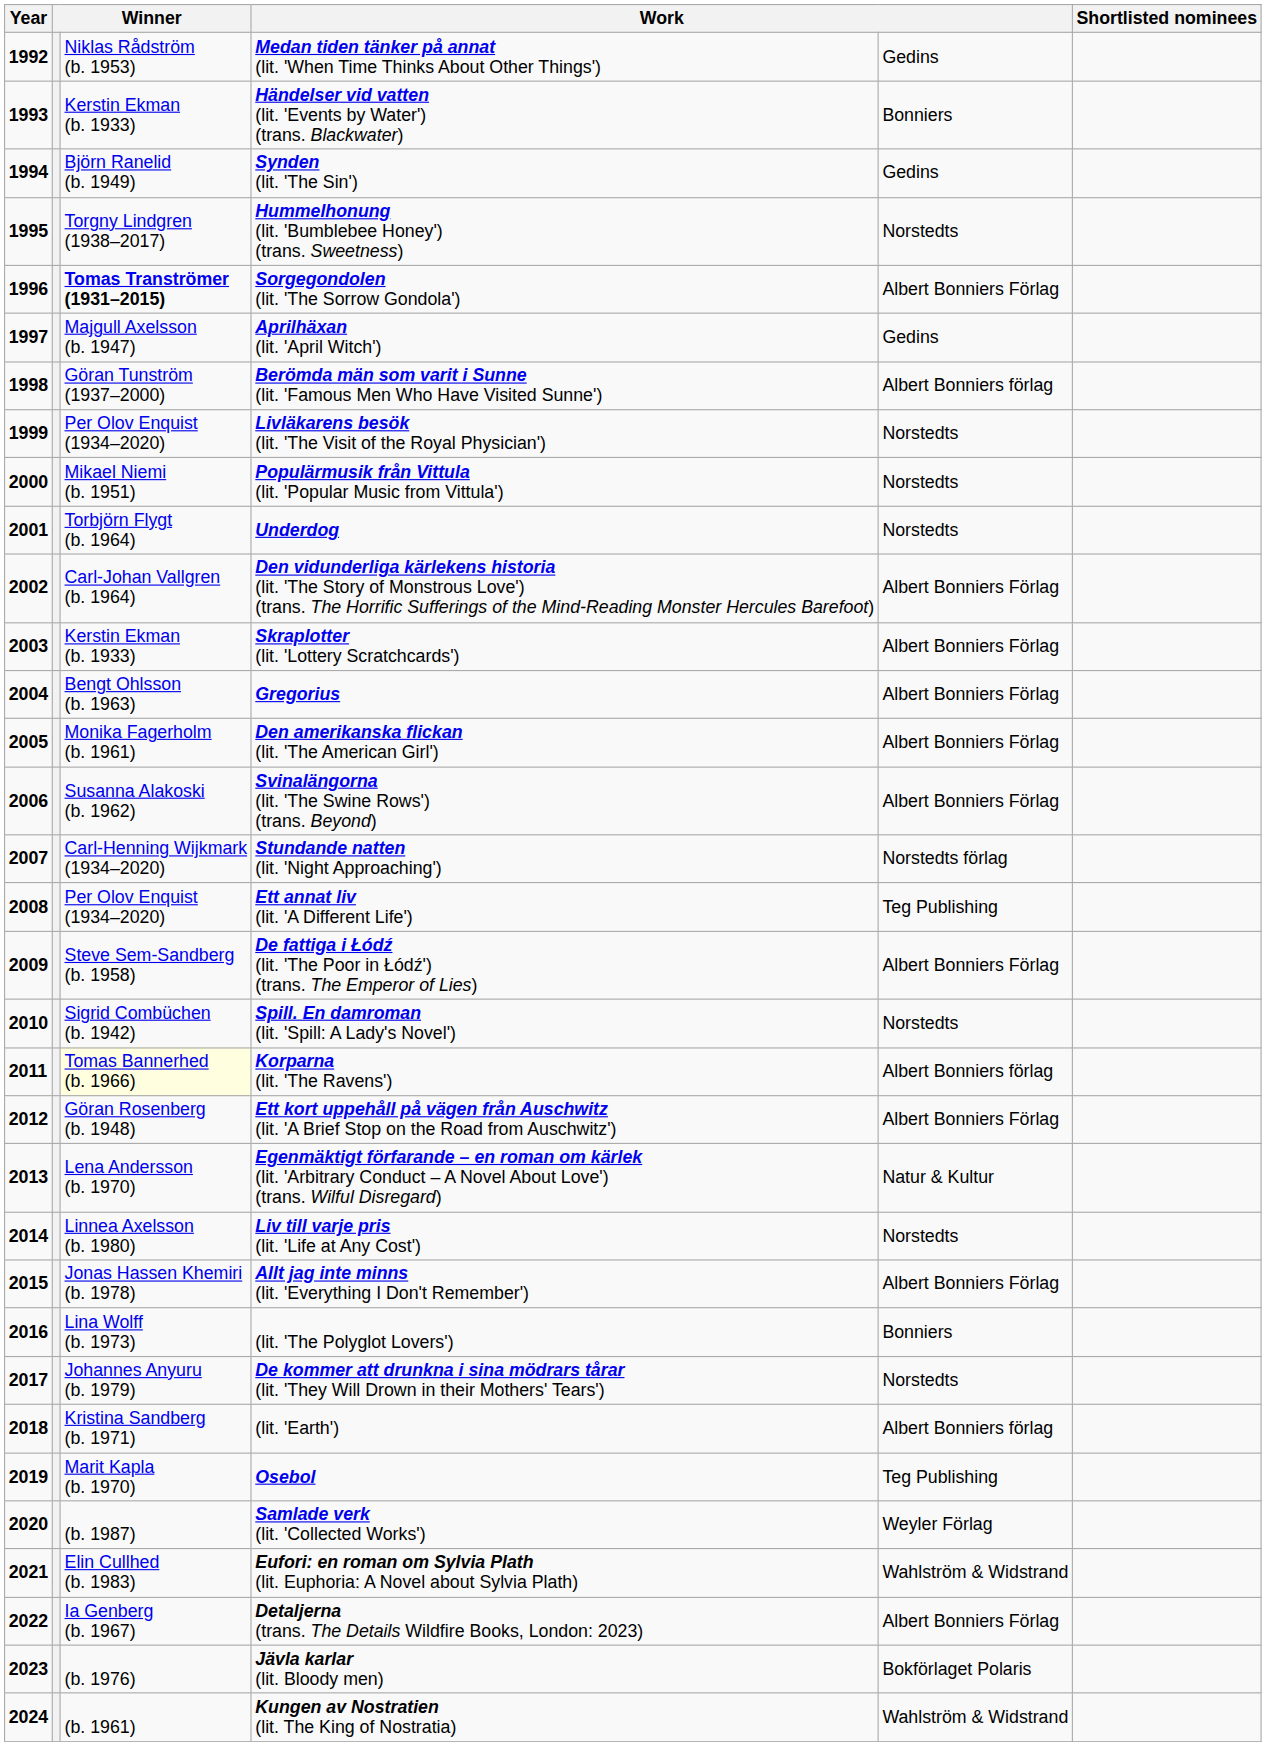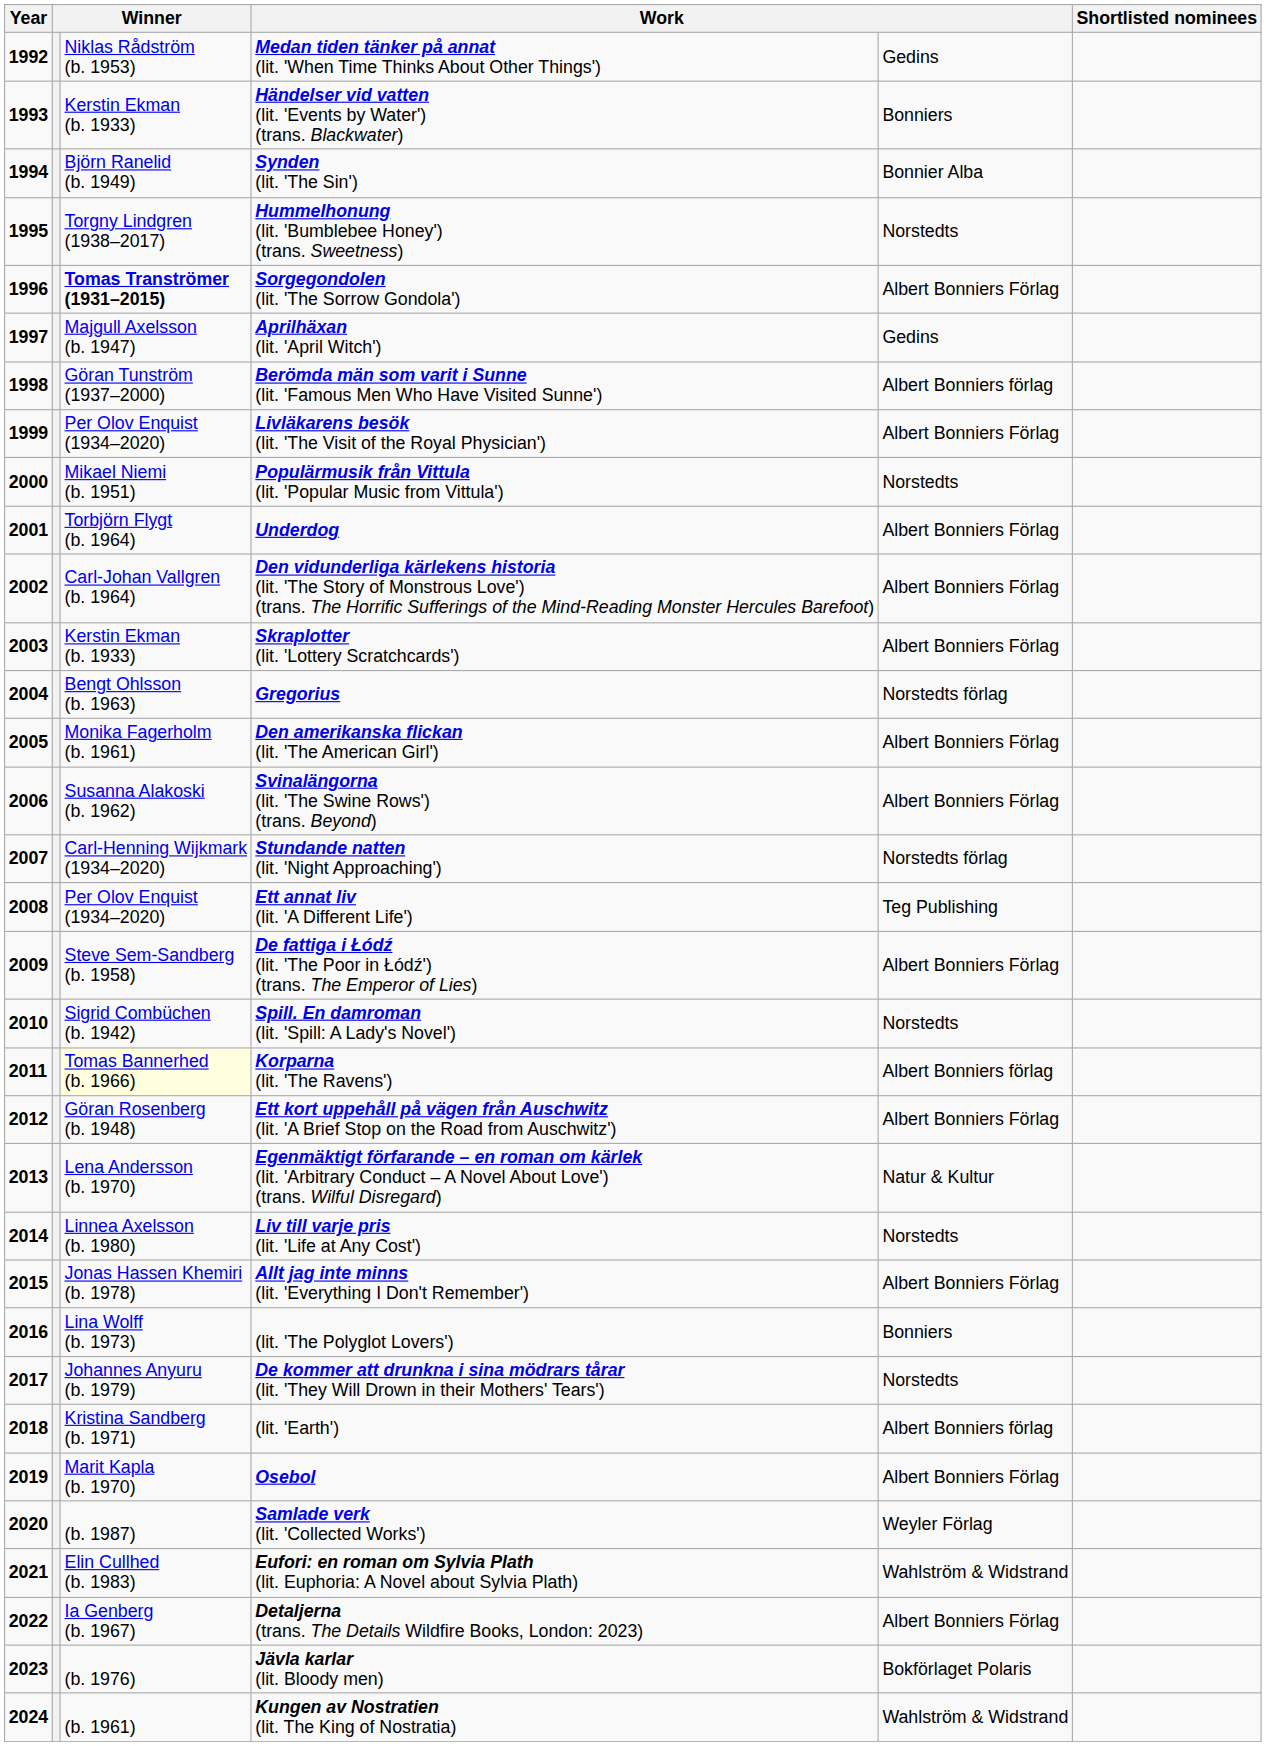Synden (lit. 'The Sin') | column 5: Gedins -> Bonnier Alba
Livläkarens besök (lit. 'The Visit of the Royal Physician') | column 5: Norstedts -> Albert Bonniers Förlag
Underdog | column 5: Norstedts -> Albert Bonniers Förlag
Gregorius | column 5: Albert Bonniers Förlag -> Norstedts förlag
Osebol | column 5: Teg Publishing -> Albert Bonniers Förlag
